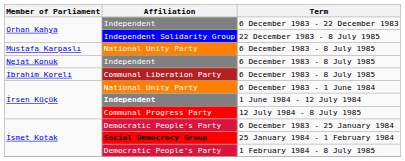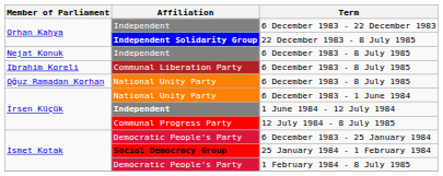22 December 1983 - 8 July 1985 | Affiliation: normal -> bold
- row: Mustafa Karpaslı | National Unity Party | 6 December 1983 - 8 July 1985
+ row: Oğuz Ramadan Korhan | National Unity Party | 6 December 1983 - 8 July 1985
